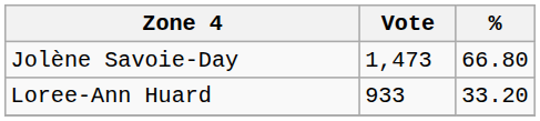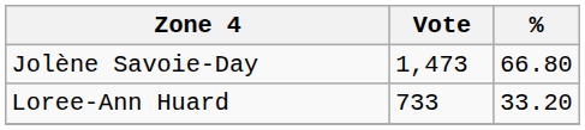Loree-Ann Huard | Vote: 933 -> 733
